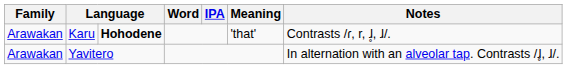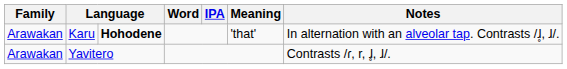Karu | Notes: Contrasts /ɾ, r, ɺ̥, ɺ/. -> In alternation with an alveolar tap. Contrasts /ɺ̥, ɺ/.
Yavitero | Notes: In alternation with an alveolar tap. Contrasts /ɺ̥, ɺ/. -> Contrasts /ɾ, r, ɺ̥, ɺ/.
